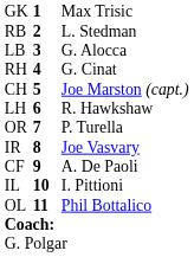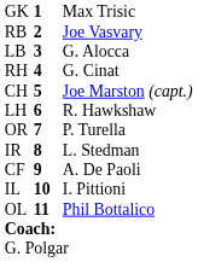RB | column 3: L. Stedman -> Joe Vasvary
IR | column 3: Joe Vasvary -> L. Stedman
